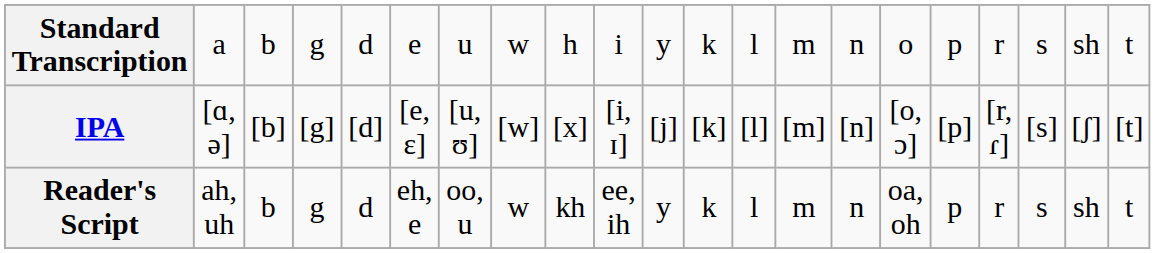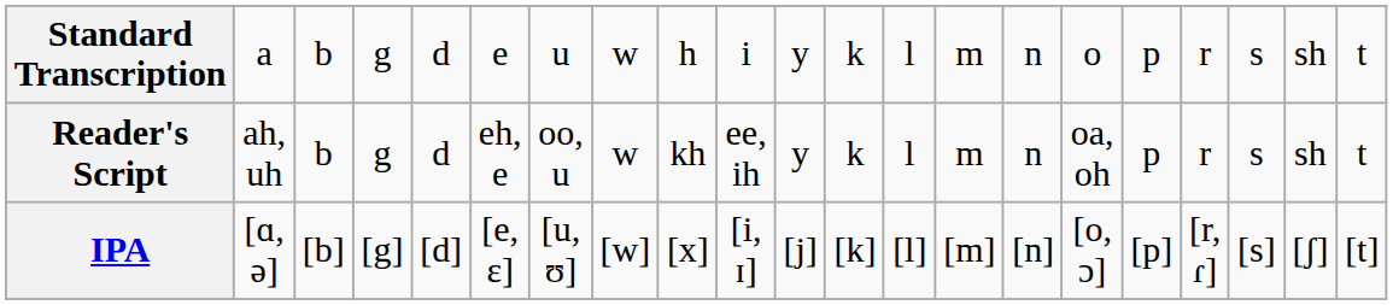rows swapped: Reader's Script <-> IPA
